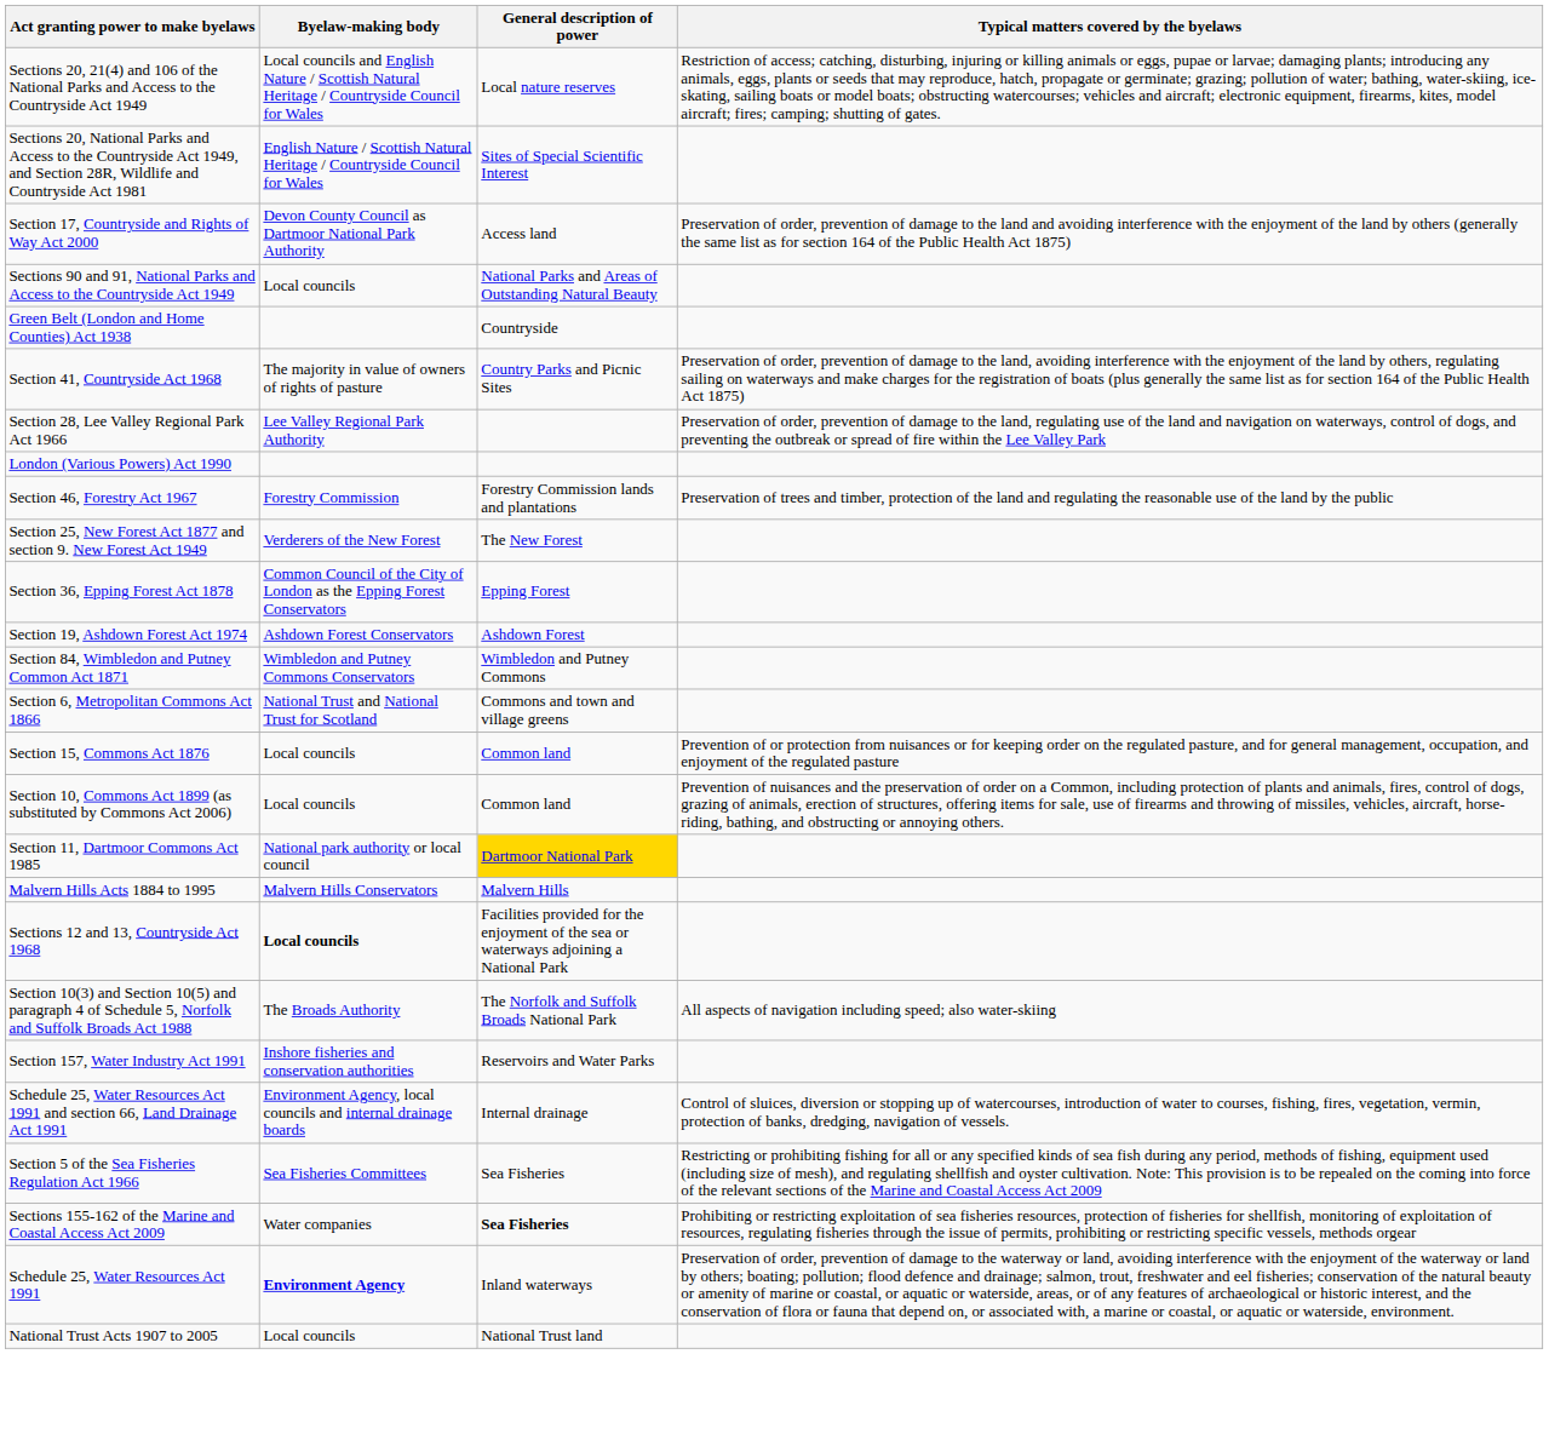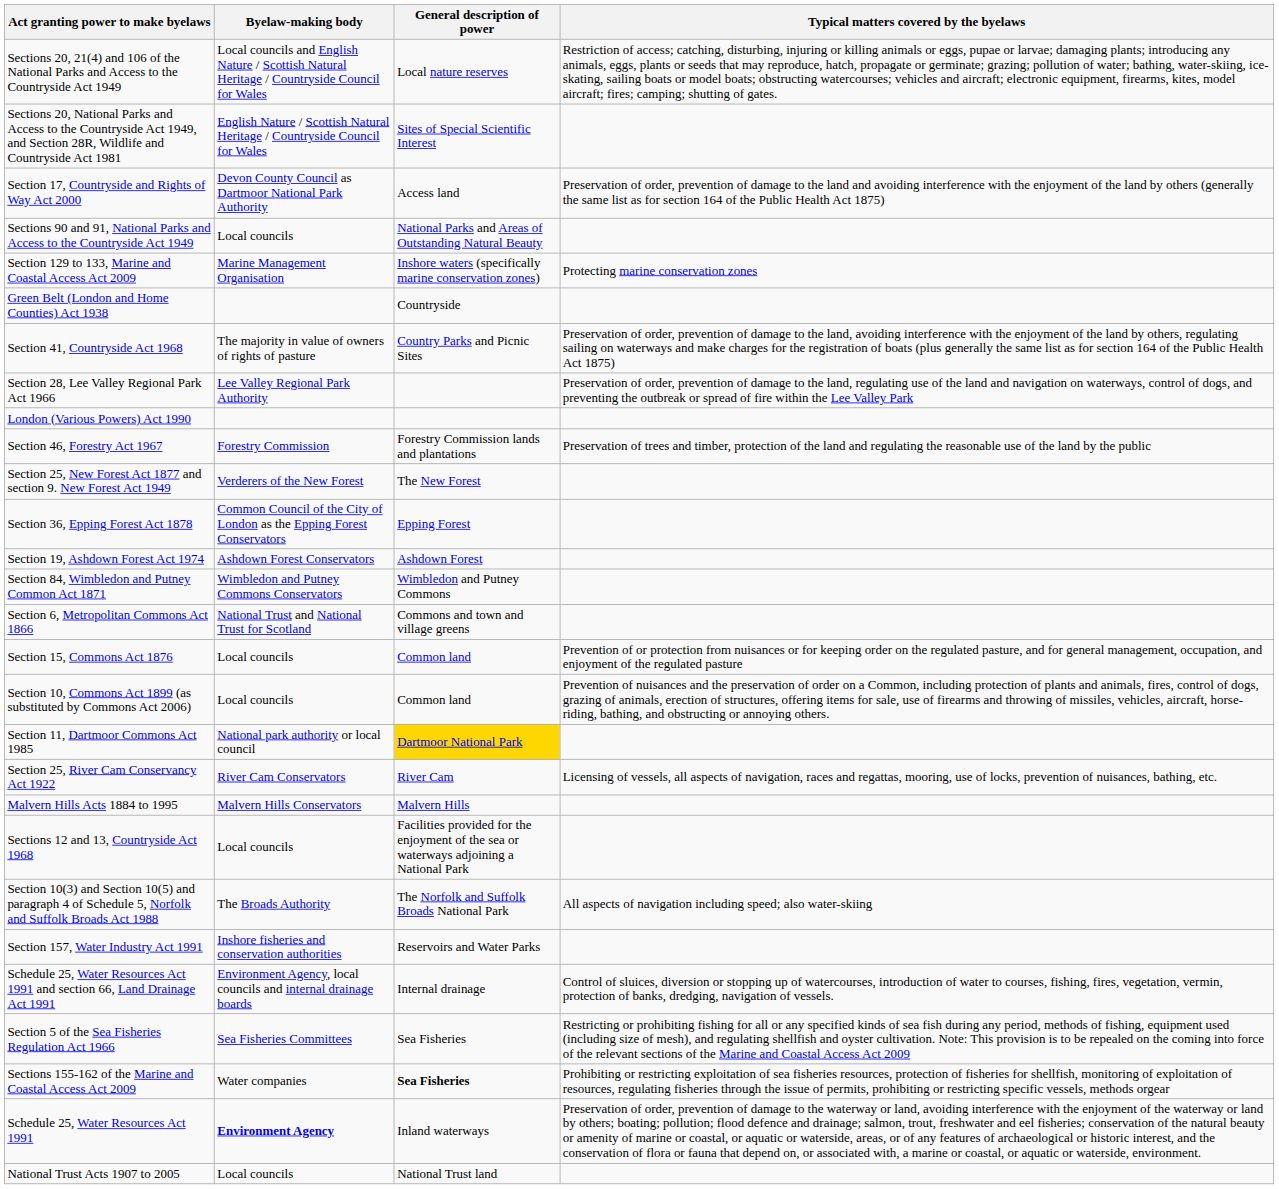+ row: Section 129 to 133, Marine and Coastal Access Act 2009 | Marine Management Organisation | Inshore waters (specifically marine conservation zones) | Protecting marine conservation zones
+ row: Section 25, River Cam Conservancy Act 1922 | River Cam Conservators | River Cam | Licensing of vessels, all aspects of navigation, races and regattas, mooring, use of locks, prevention of nuisances, bathing, etc.
Sections 12 and 13, Countryside Act 1968 | Byelaw-making body: bold -> normal
